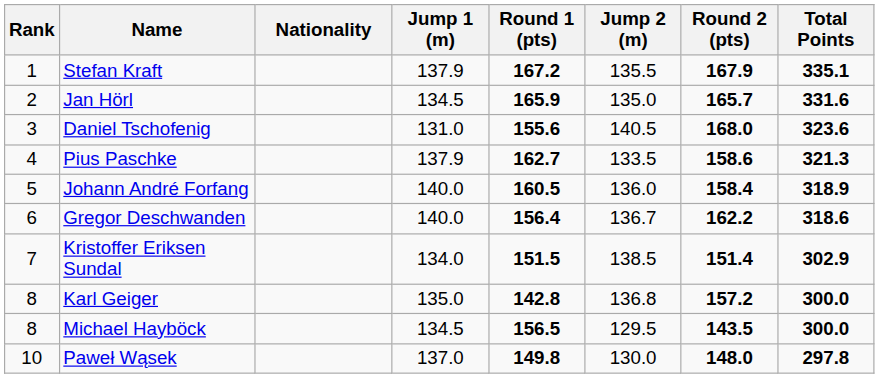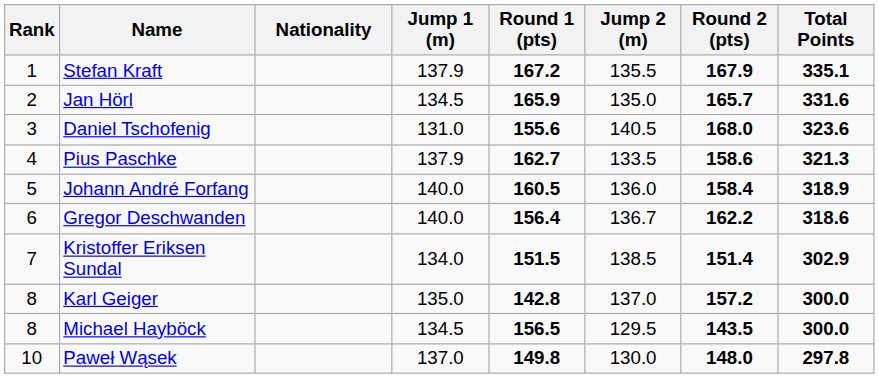Karl Geiger | Jump 2 (m): 136.8 -> 137.0
